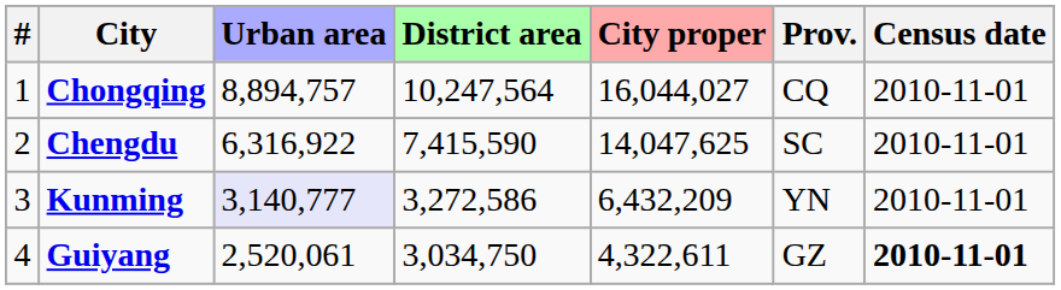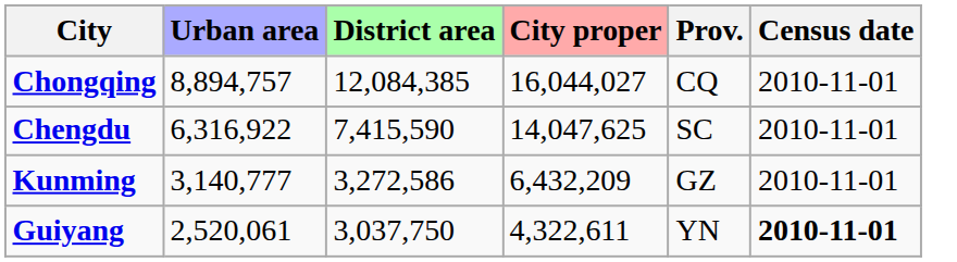- column: # | 1 | 2 | 3 | 4
Chongqing | District area: 10,247,564 -> 12,084,385
Kunming | Urban area: lavender background -> no background
Kunming | Prov.: YN -> GZ
Guiyang | District area: 3,034,750 -> 3,037,750
Guiyang | Prov.: GZ -> YN
